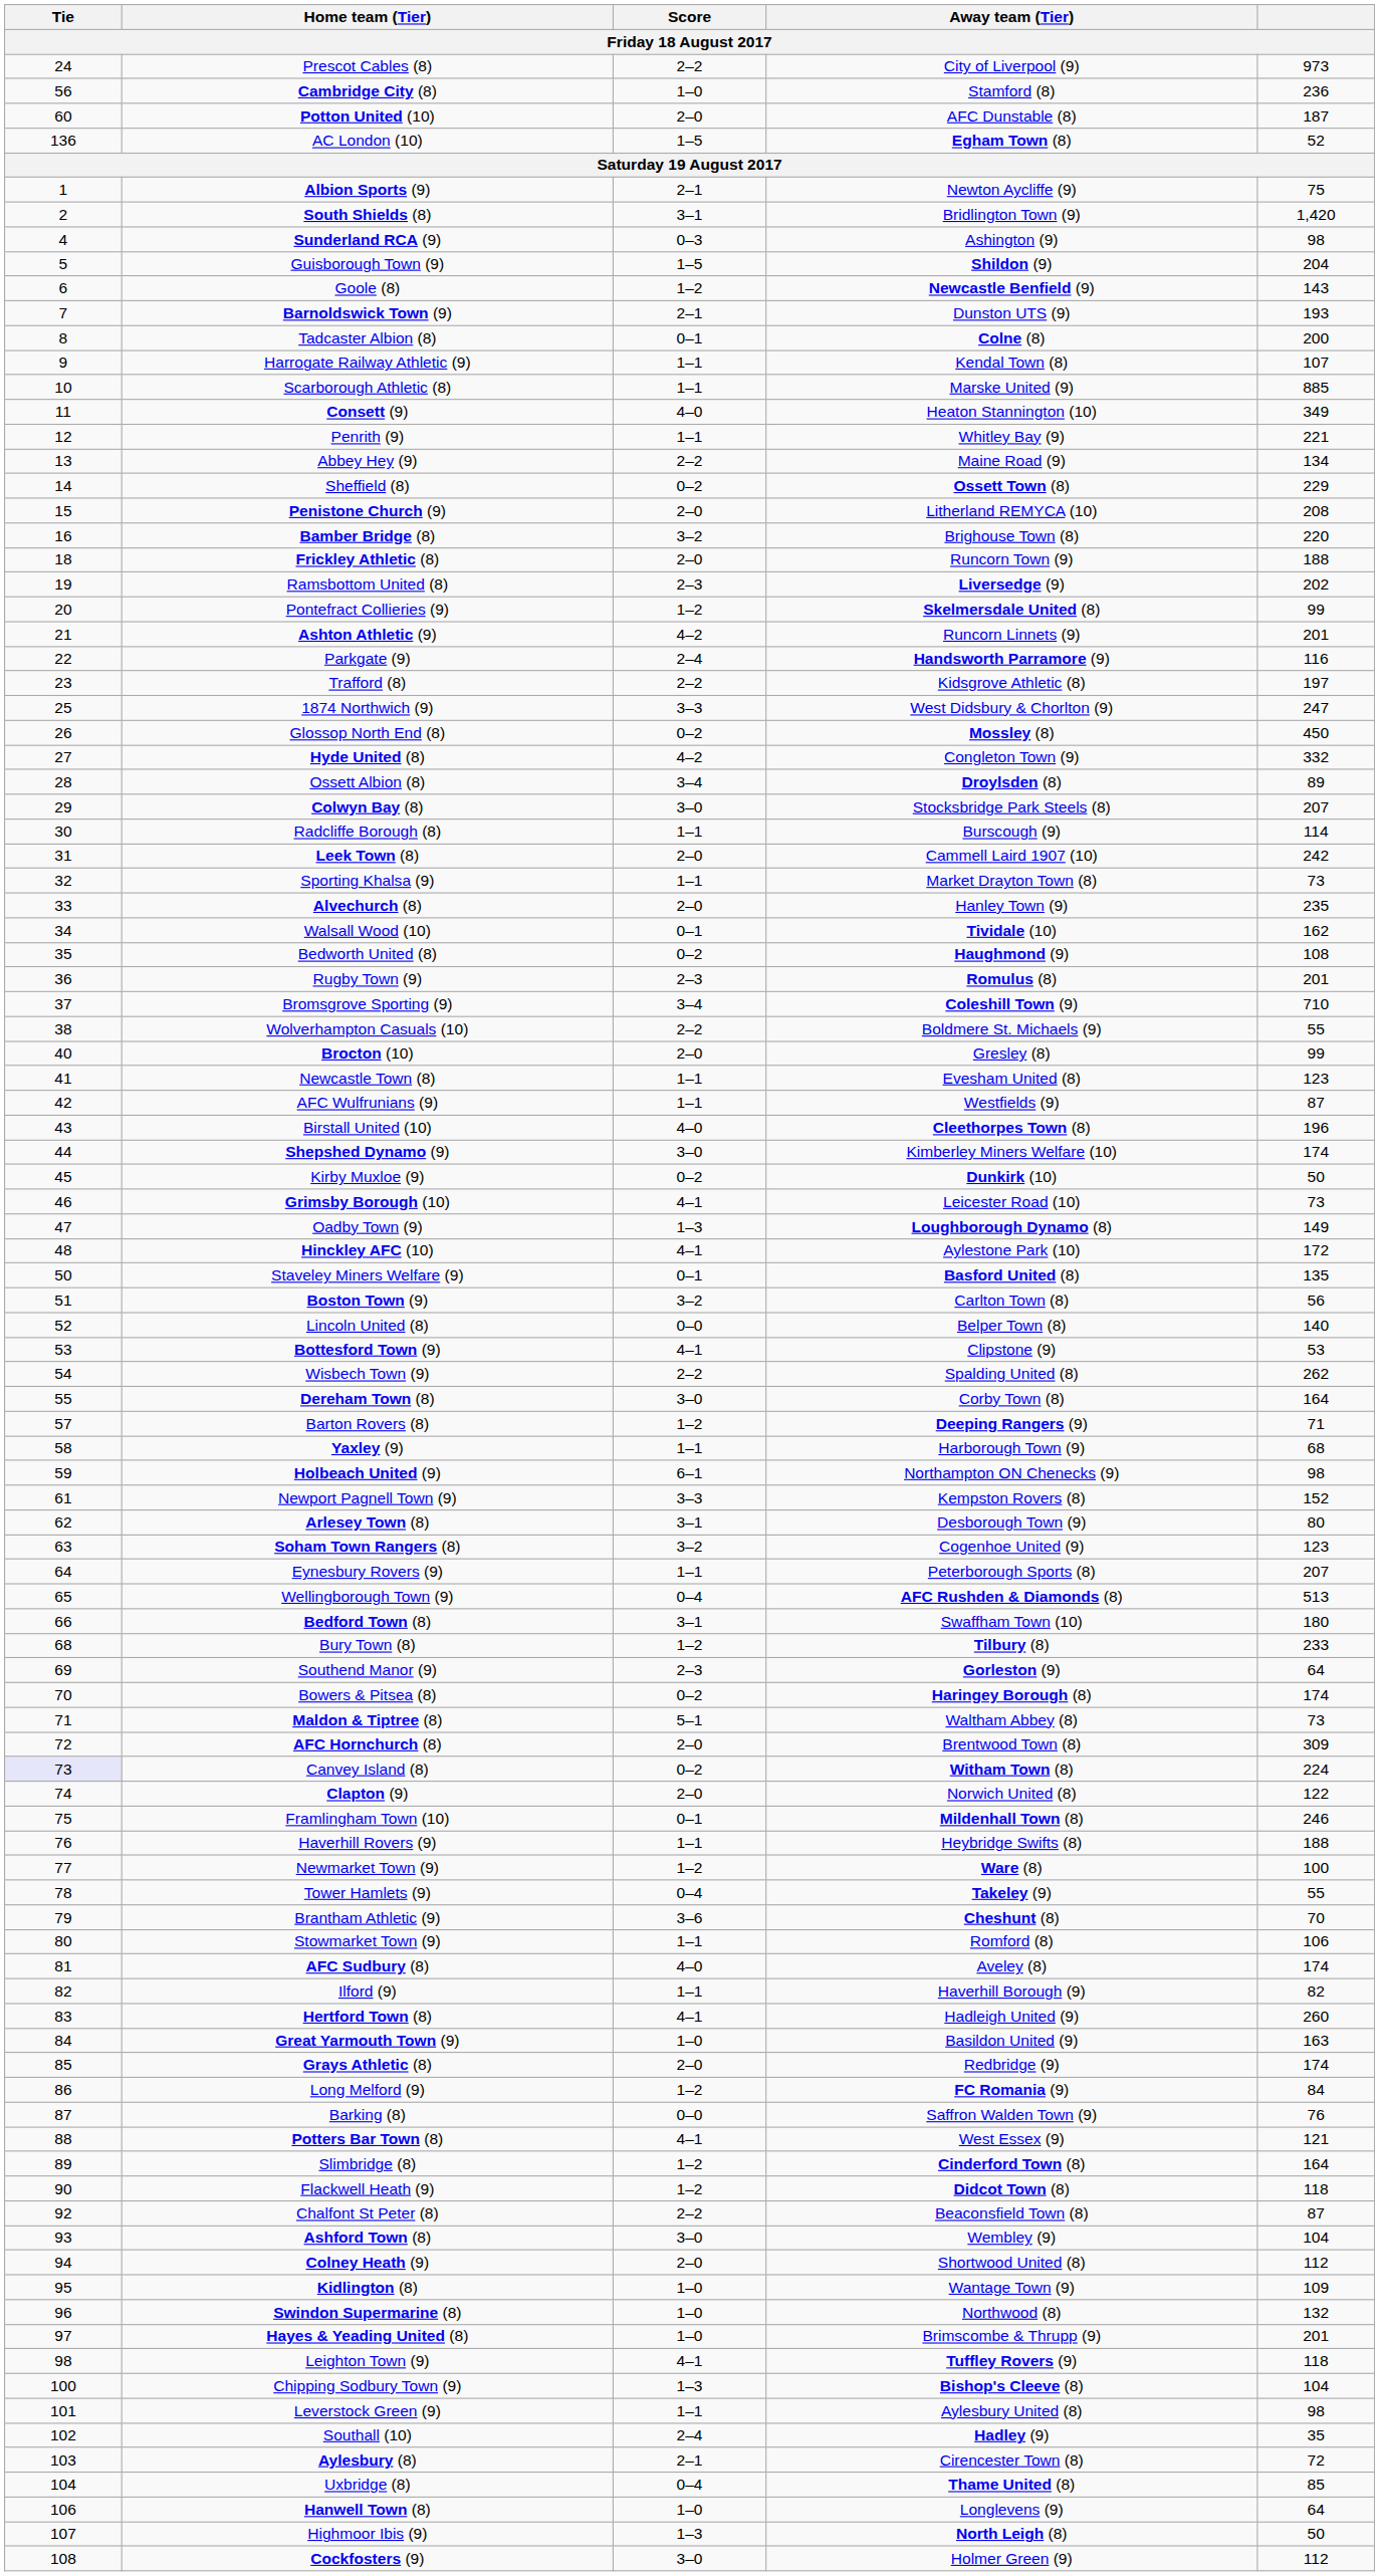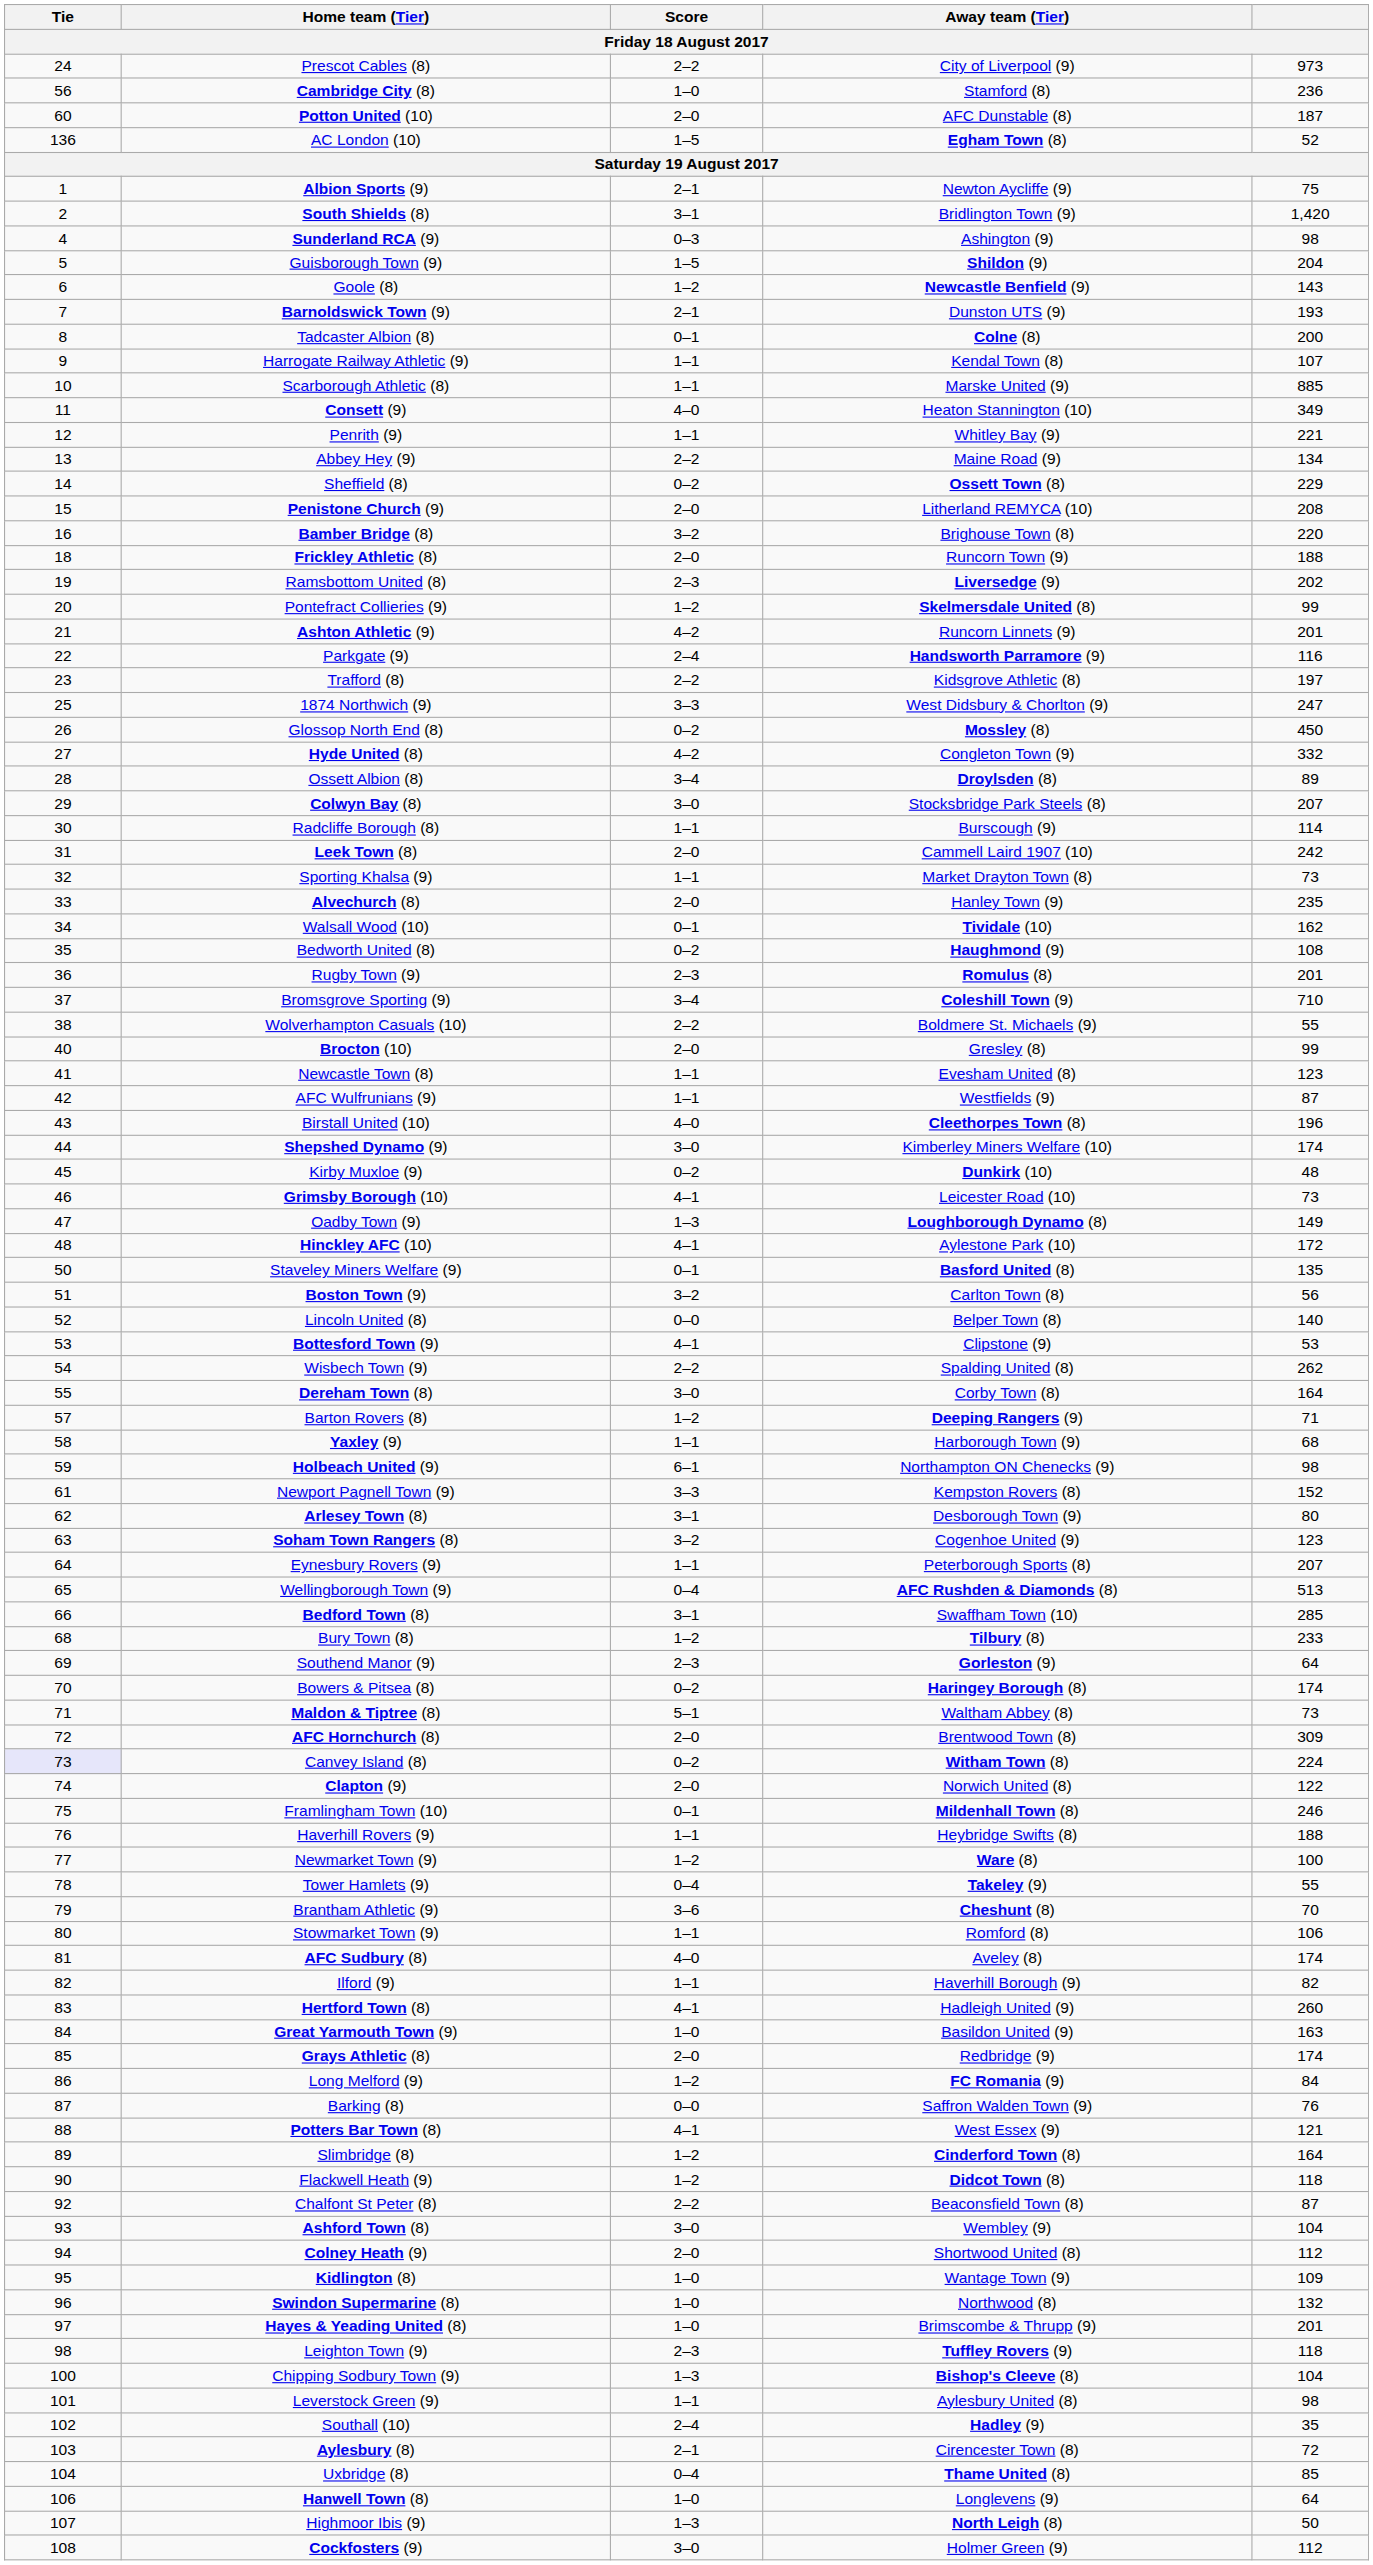Kirby Muxloe (9) | column 5: 50 -> 48
Bedford Town (8) | column 5: 180 -> 285
Leighton Town (9) | Score: 4–1 -> 2–3
